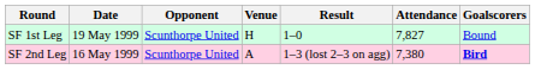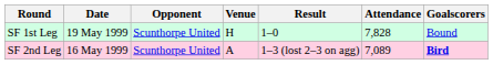SF 1st Leg | Attendance: 7,827 -> 7,828
SF 2nd Leg | Attendance: 7,380 -> 7,089
